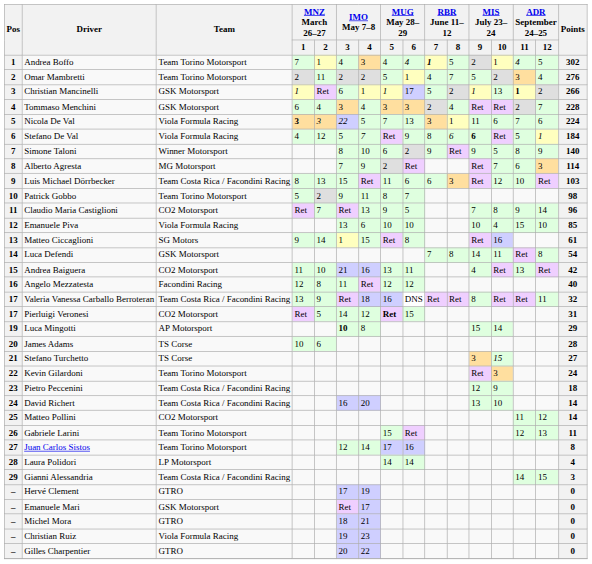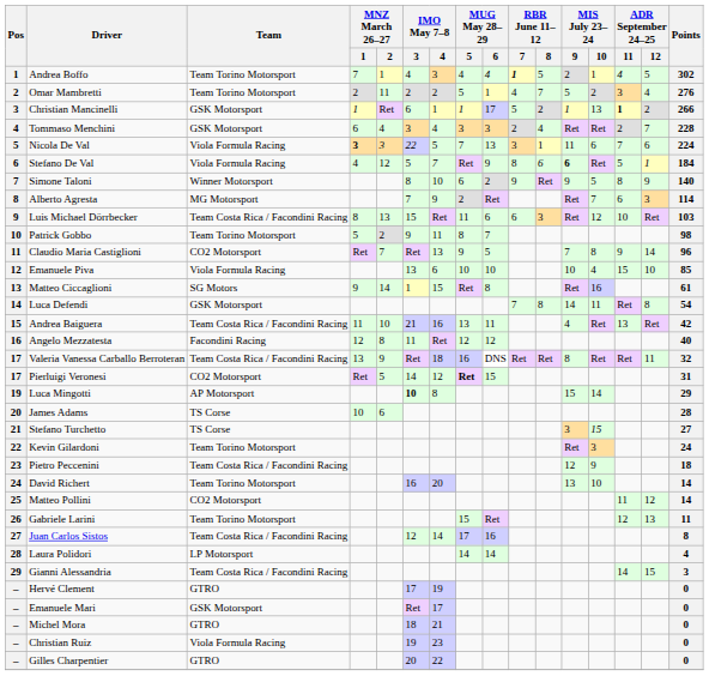Andrea Baiguera | Team: CO2 Motorsport -> Team Costa Rica / Facondini Racing
David Richert | Team: Team Costa Rica / Facondini Racing -> Team Torino Motorsport
Juan Carlos Sistos | Team: Team Torino Motorsport -> Team Costa Rica / Facondini Racing
